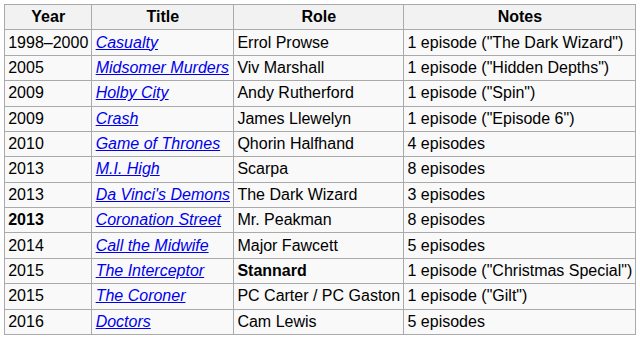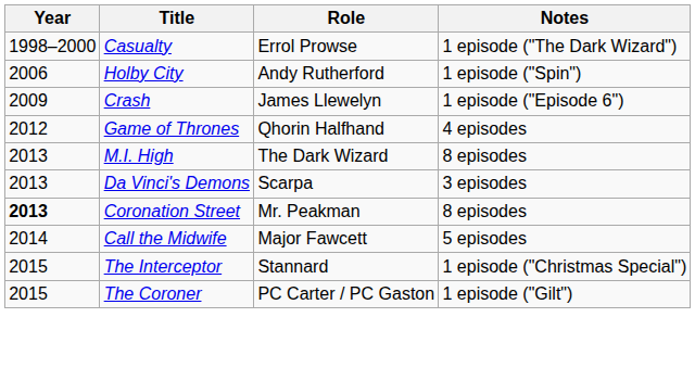- row: 2005 | Midsomer Murders | Viv Marshall | 1 episode ("Hidden Depths")
Holby City | Year: 2009 -> 2006
Game of Thrones | Year: 2010 -> 2012
M.I. High | Role: Scarpa -> The Dark Wizard
Da Vinci's Demons | Role: The Dark Wizard -> Scarpa
The Interceptor | Role: bold -> normal
- row: 2016 | Doctors | Cam Lewis | 5 episodes
